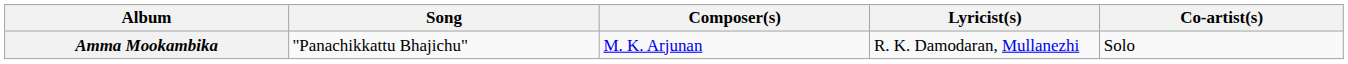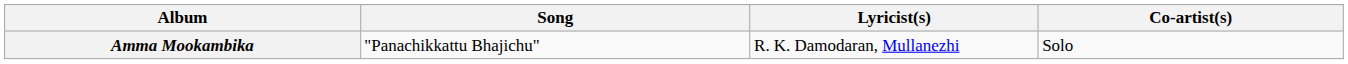- column: Composer(s) | M. K. Arjunan
